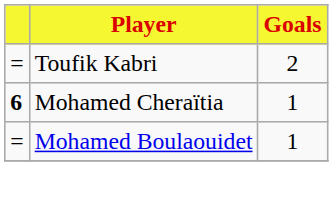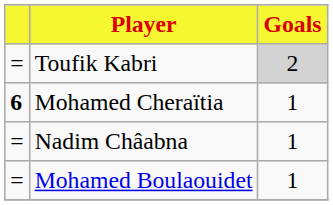Toufik Kabri | Goals: no background -> lightgrey background
+ row: = | Nadim Châabna | 1
